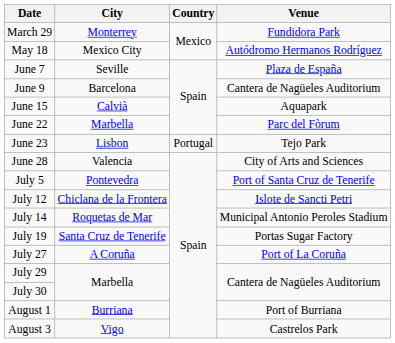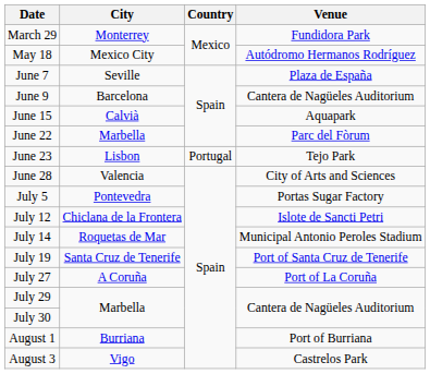July 5 | Venue: Port of Santa Cruz de Tenerife -> Portas Sugar Factory
July 19 | Venue: Portas Sugar Factory -> Port of Santa Cruz de Tenerife
